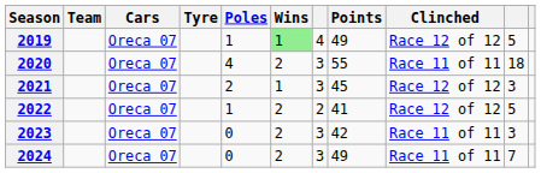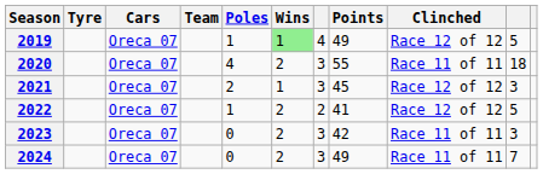columns swapped: Team <-> Tyre
